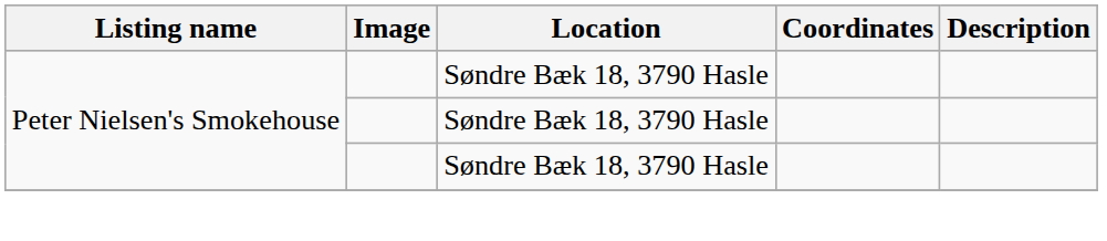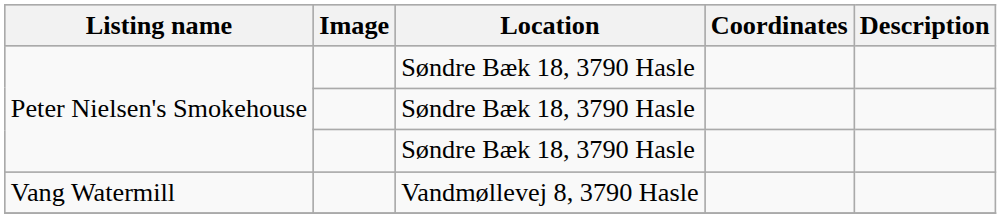+ row: Vang Watermill | Vandmøllevej 8, 3790 Hasle
